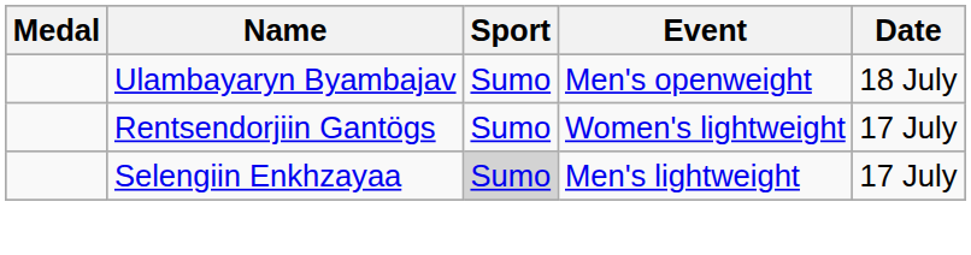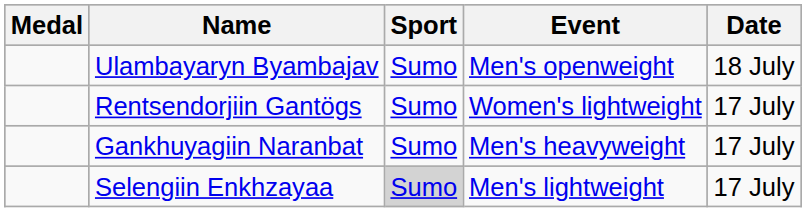+ row: Gankhuyagiin Naranbat | Sumo | Men's heavyweight | 17 July
